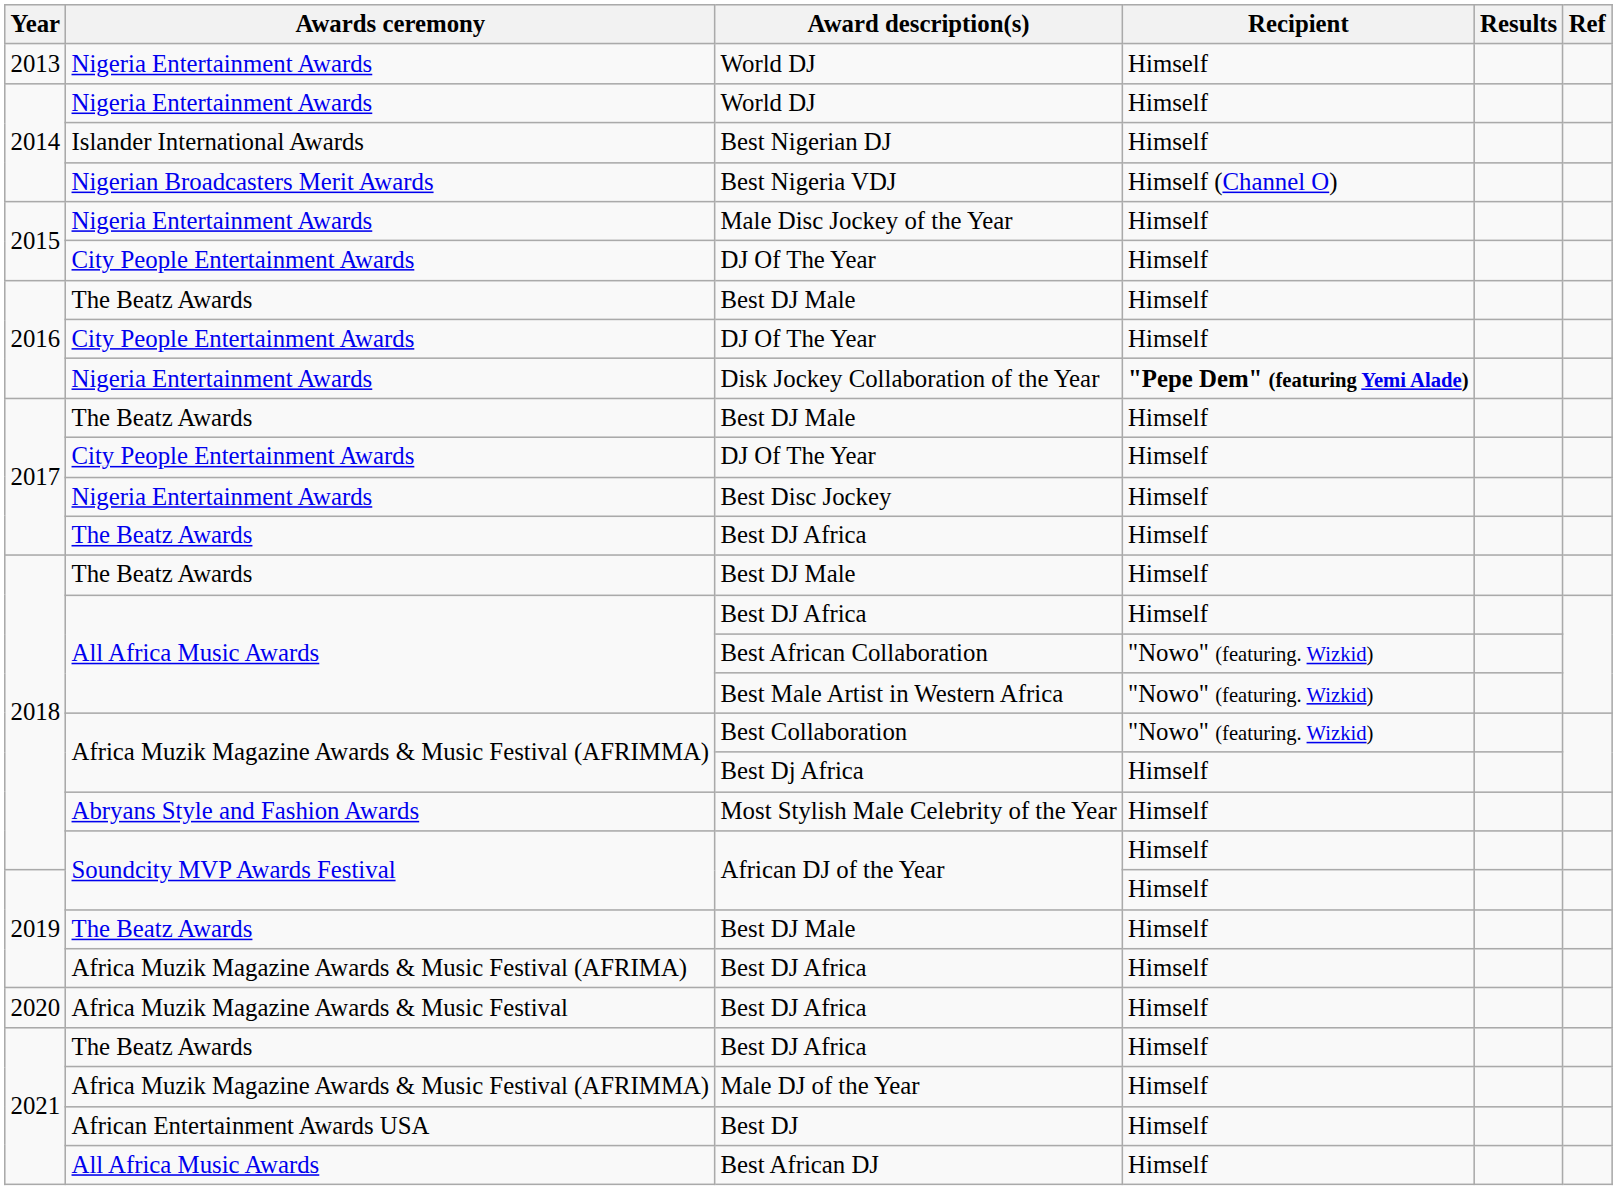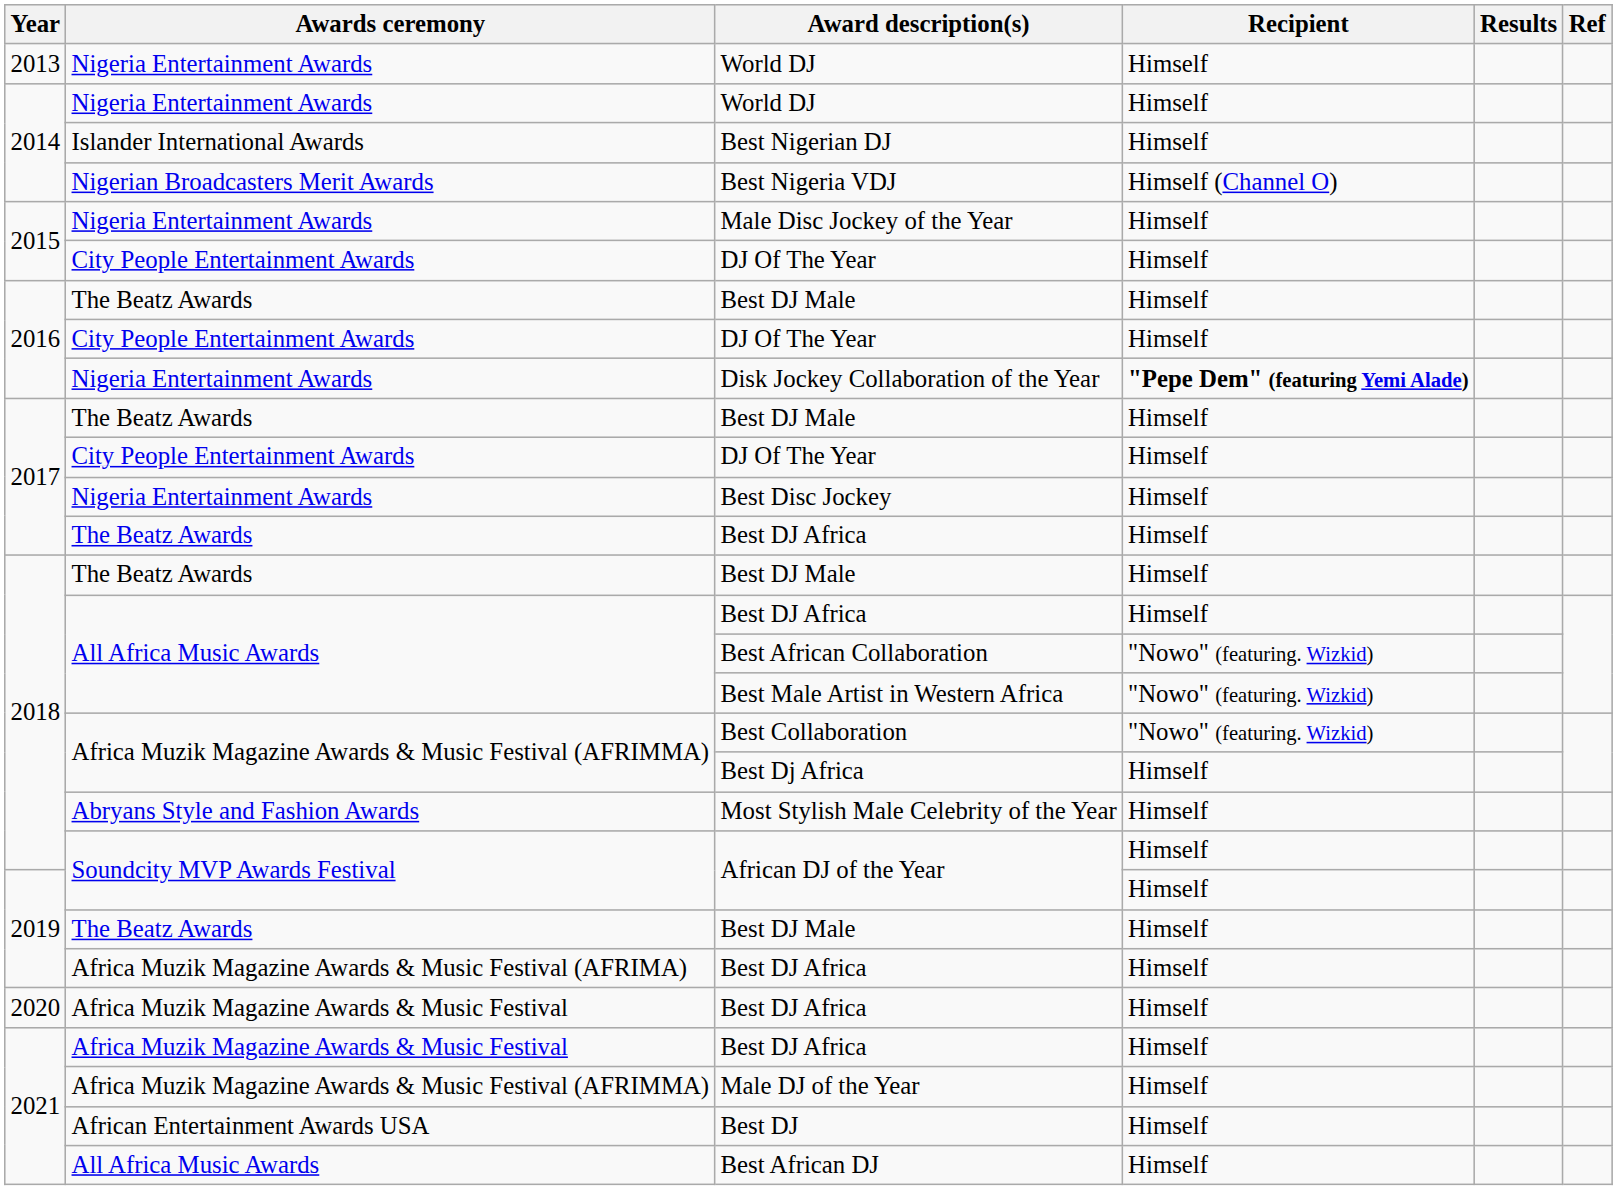2021 / Best DJ Africa | Awards ceremony: The Beatz Awards -> Africa Muzik Magazine Awards & Music Festival
